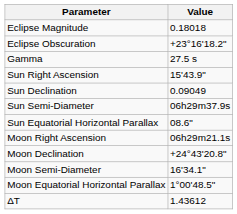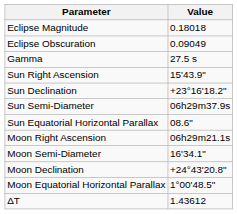Eclipse Obscuration | Value: +23°16'18.2" -> 0.09049
Sun Declination | Value: 0.09049 -> +23°16'18.2"
rows swapped: Moon Declination <-> Moon Semi-Diameter
